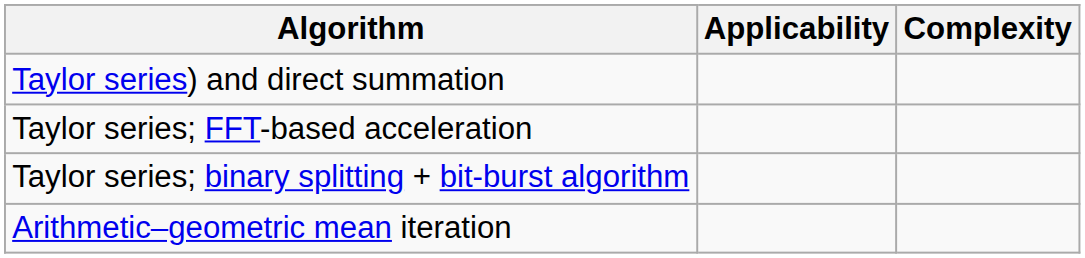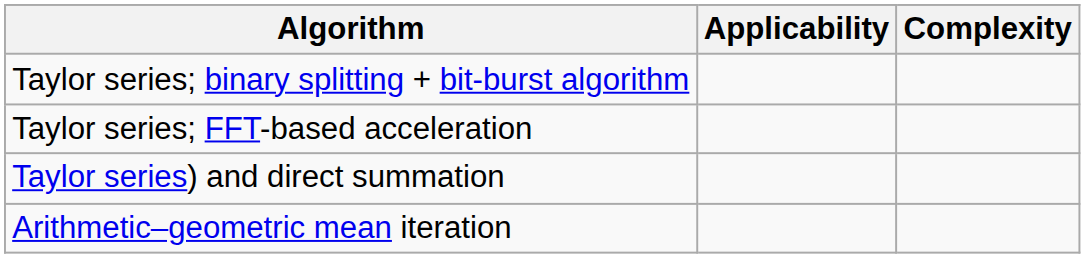rows swapped: Taylor series) and direct summation <-> Taylor series; binary splitting + bit-burst algorithm
